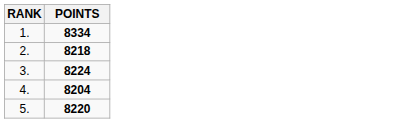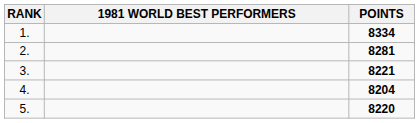+ column: 1981 WORLD BEST PERFORMERS
2. | POINTS: 8218 -> 8281
3. | POINTS: 8224 -> 8221
